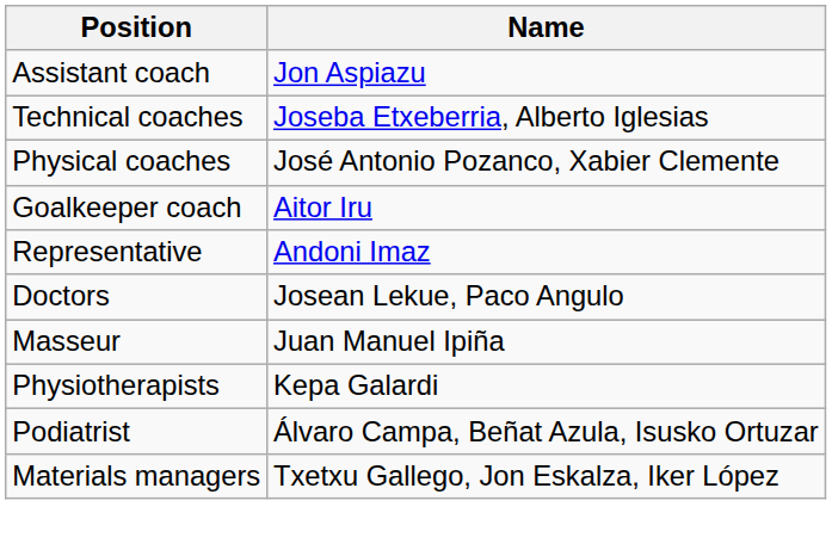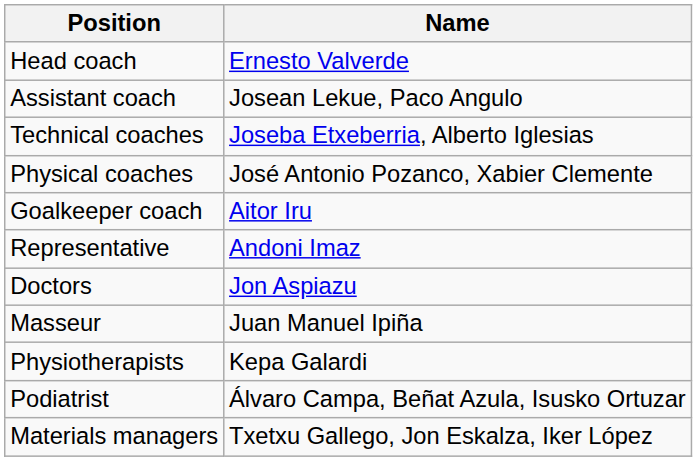+ row: Head coach | Ernesto Valverde
Assistant coach | Name: Jon Aspiazu -> Josean Lekue, Paco Angulo
Doctors | Name: Josean Lekue, Paco Angulo -> Jon Aspiazu
